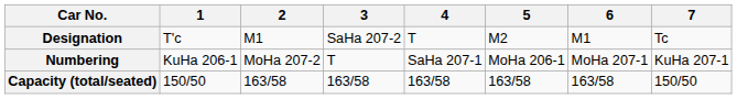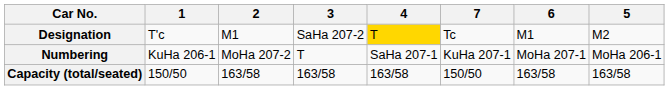columns swapped: 5 <-> 7
Designation | 4: no background -> gold background
